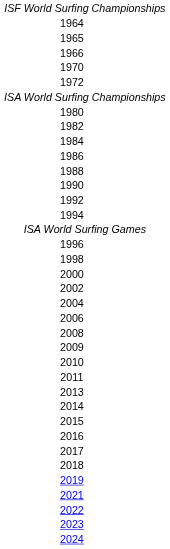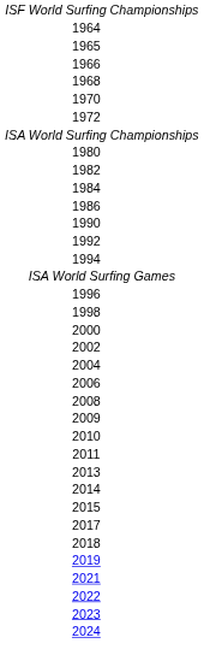+ row: 1968
- row: 1988
- row: 2016
